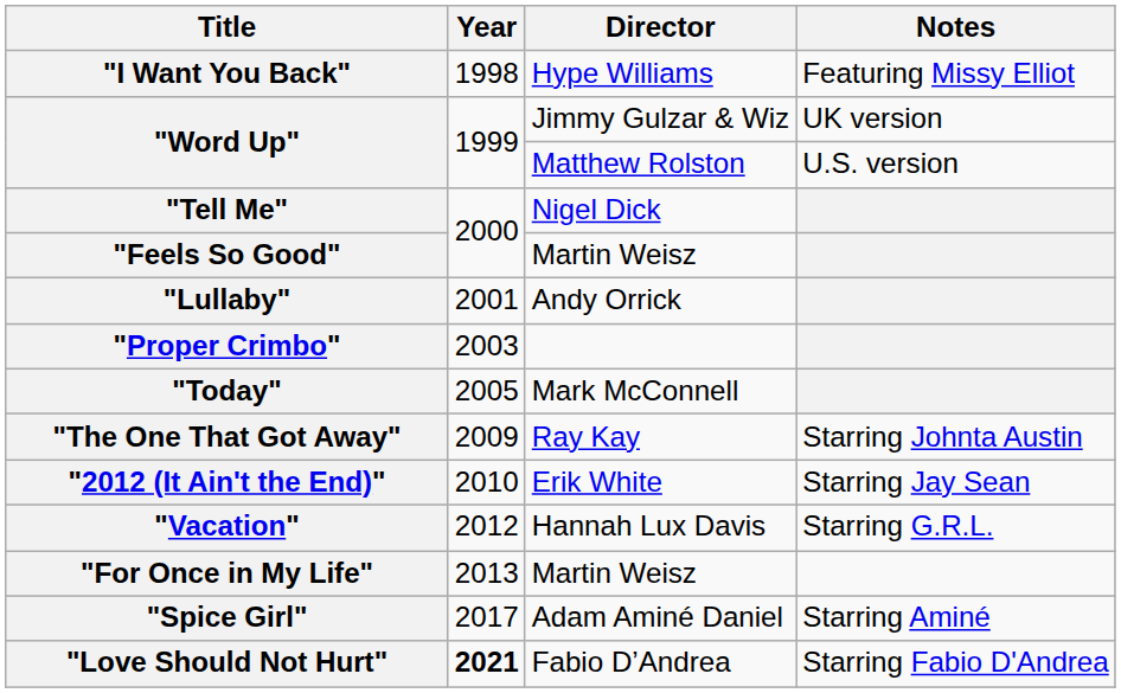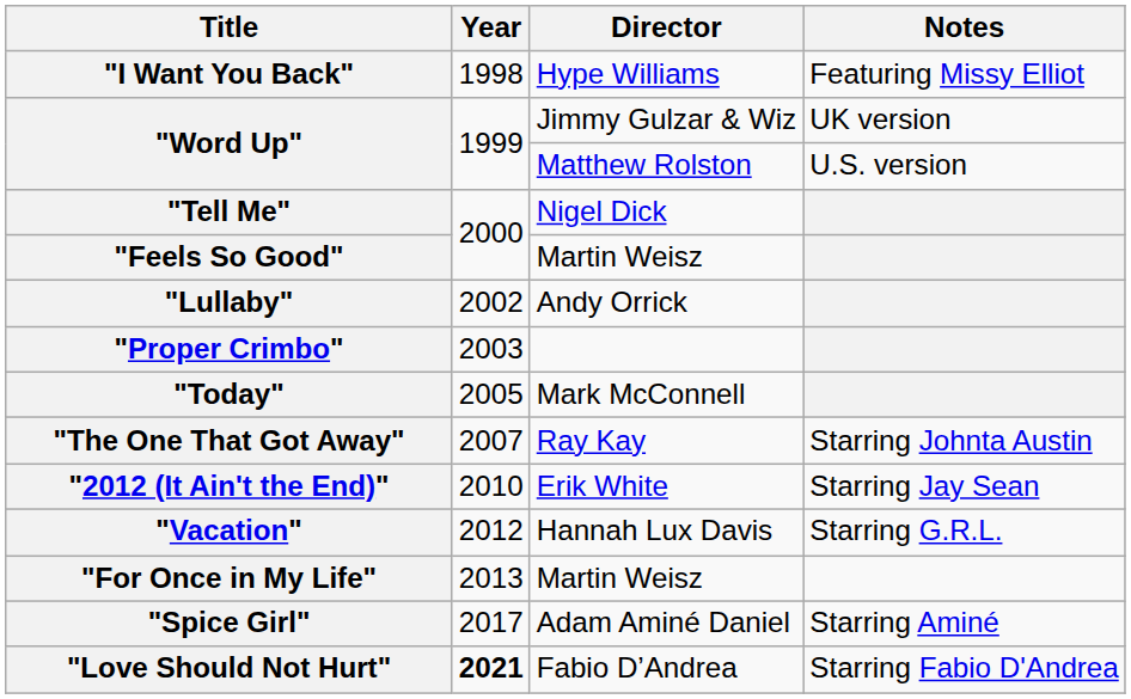"Lullaby" | Year: 2001 -> 2002
"The One That Got Away" | Year: 2009 -> 2007
